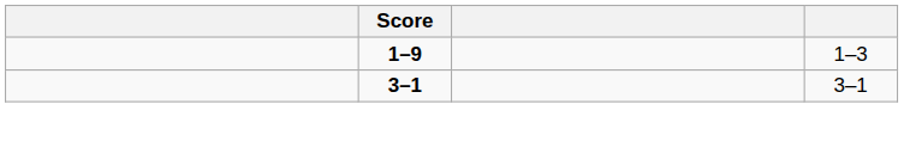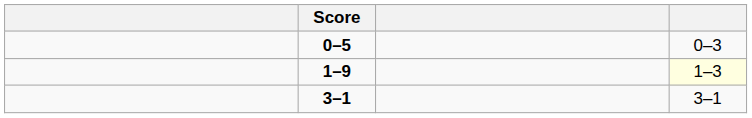+ row: 0–5 | 0–3
1–9 | column 4: no background -> lightyellow background
